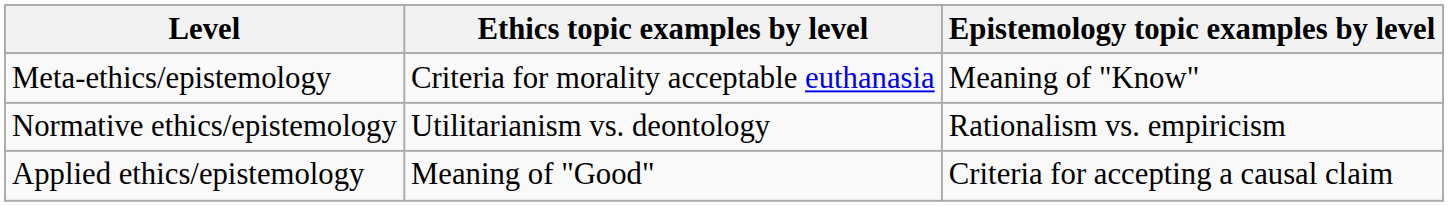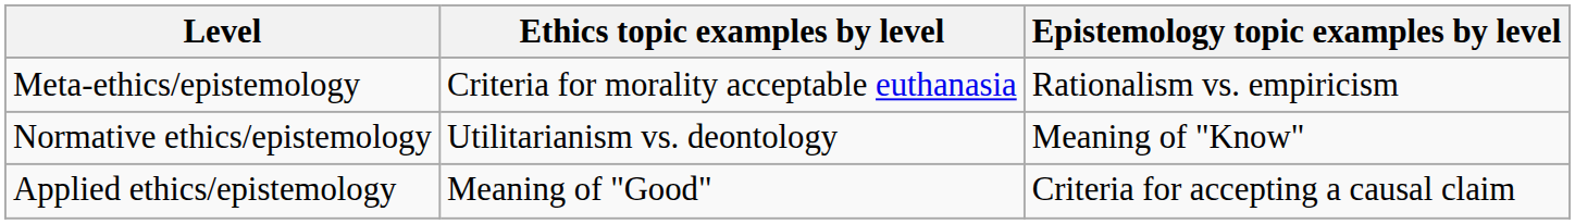Meta-ethics/epistemology | Epistemology topic examples by level: Meaning of "Know" -> Rationalism vs. empiricism
Normative ethics/epistemology | Epistemology topic examples by level: Rationalism vs. empiricism -> Meaning of "Know"
